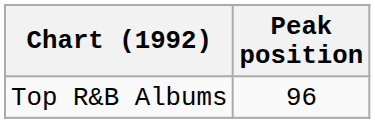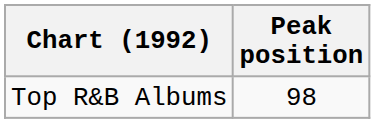Top R&B Albums | Peak position: 96 -> 98
